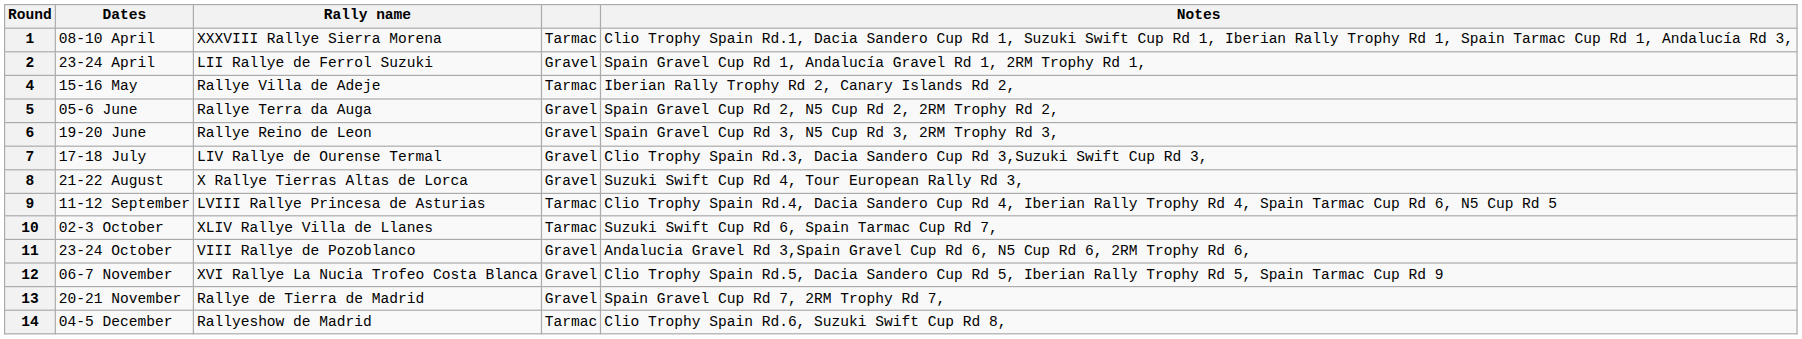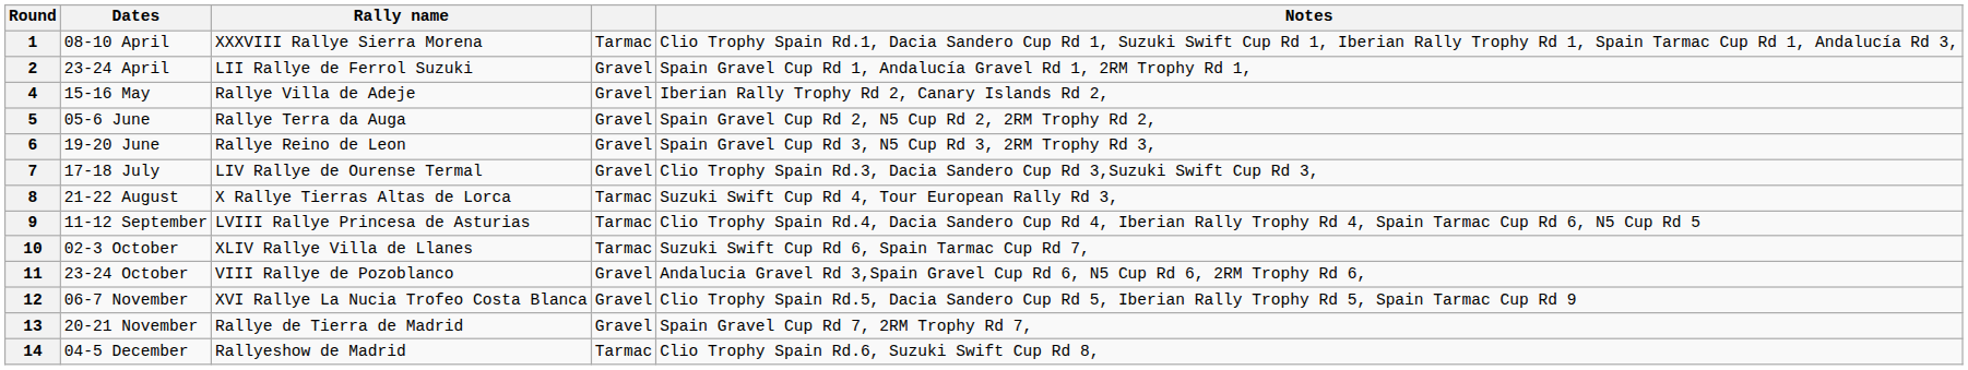4 | column 4: Tarmac -> Gravel
8 | column 4: Gravel -> Tarmac
